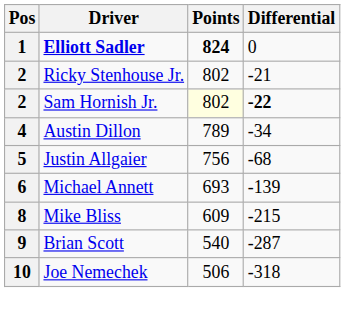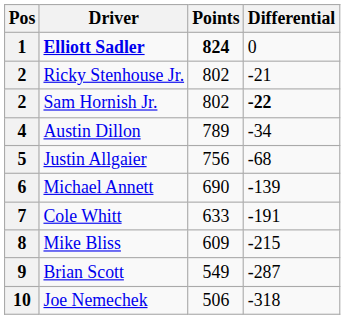2 / Sam Hornish Jr. | Points: lightyellow background -> no background
6 | Points: 693 -> 690
+ row: 7 | Cole Whitt | 633 | -191
9 | Points: 540 -> 549
